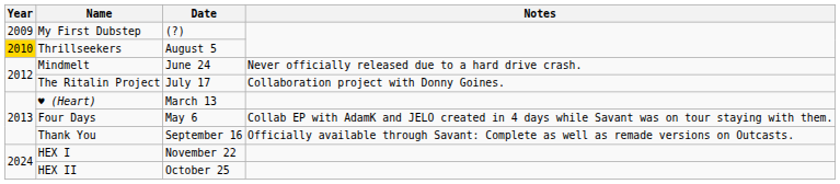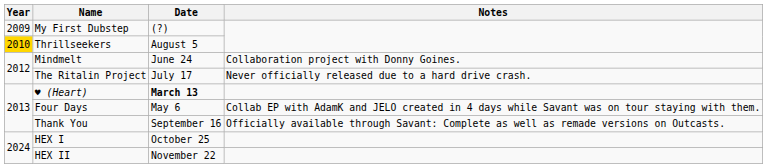Mindmelt | Notes: Never officially released due to a hard drive crash. -> Collaboration project with Donny Goines.
The Ritalin Project | Notes: Collaboration project with Donny Goines. -> Never officially released due to a hard drive crash.
♥ (Heart) | Date: normal -> bold
HEX I | Date: November 22 -> October 25
HEX II | Date: October 25 -> November 22
